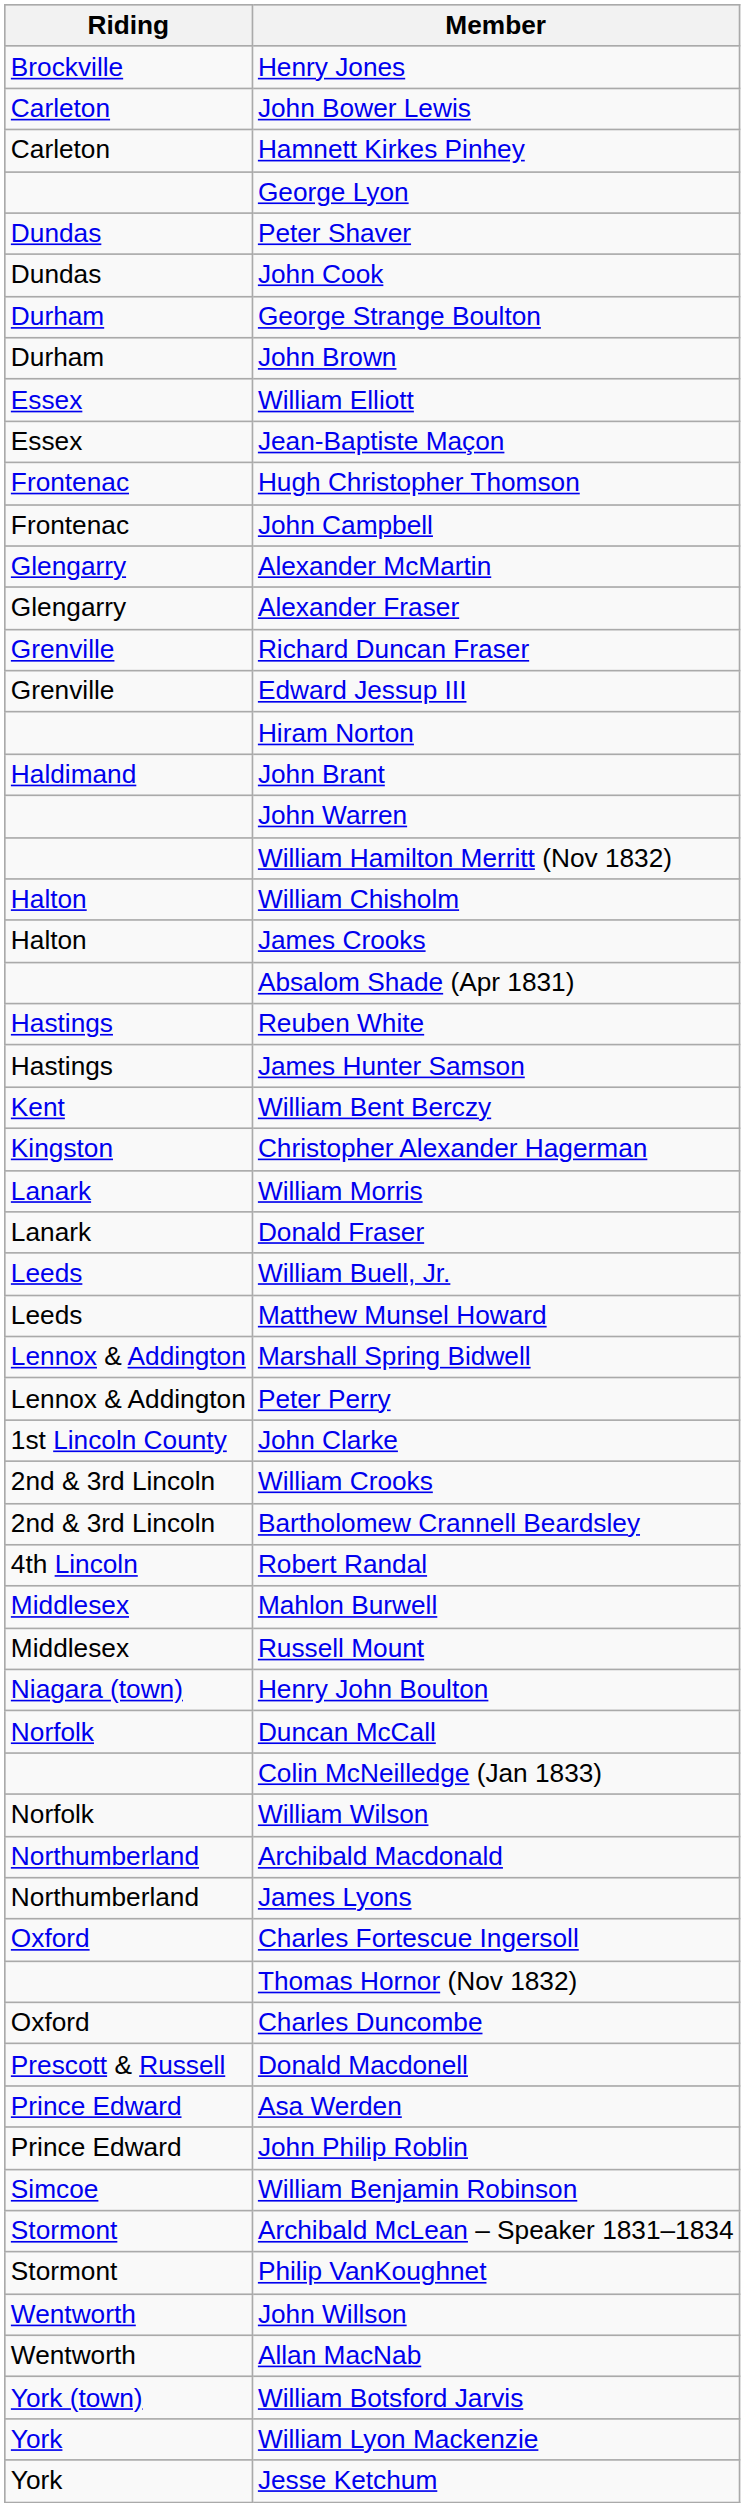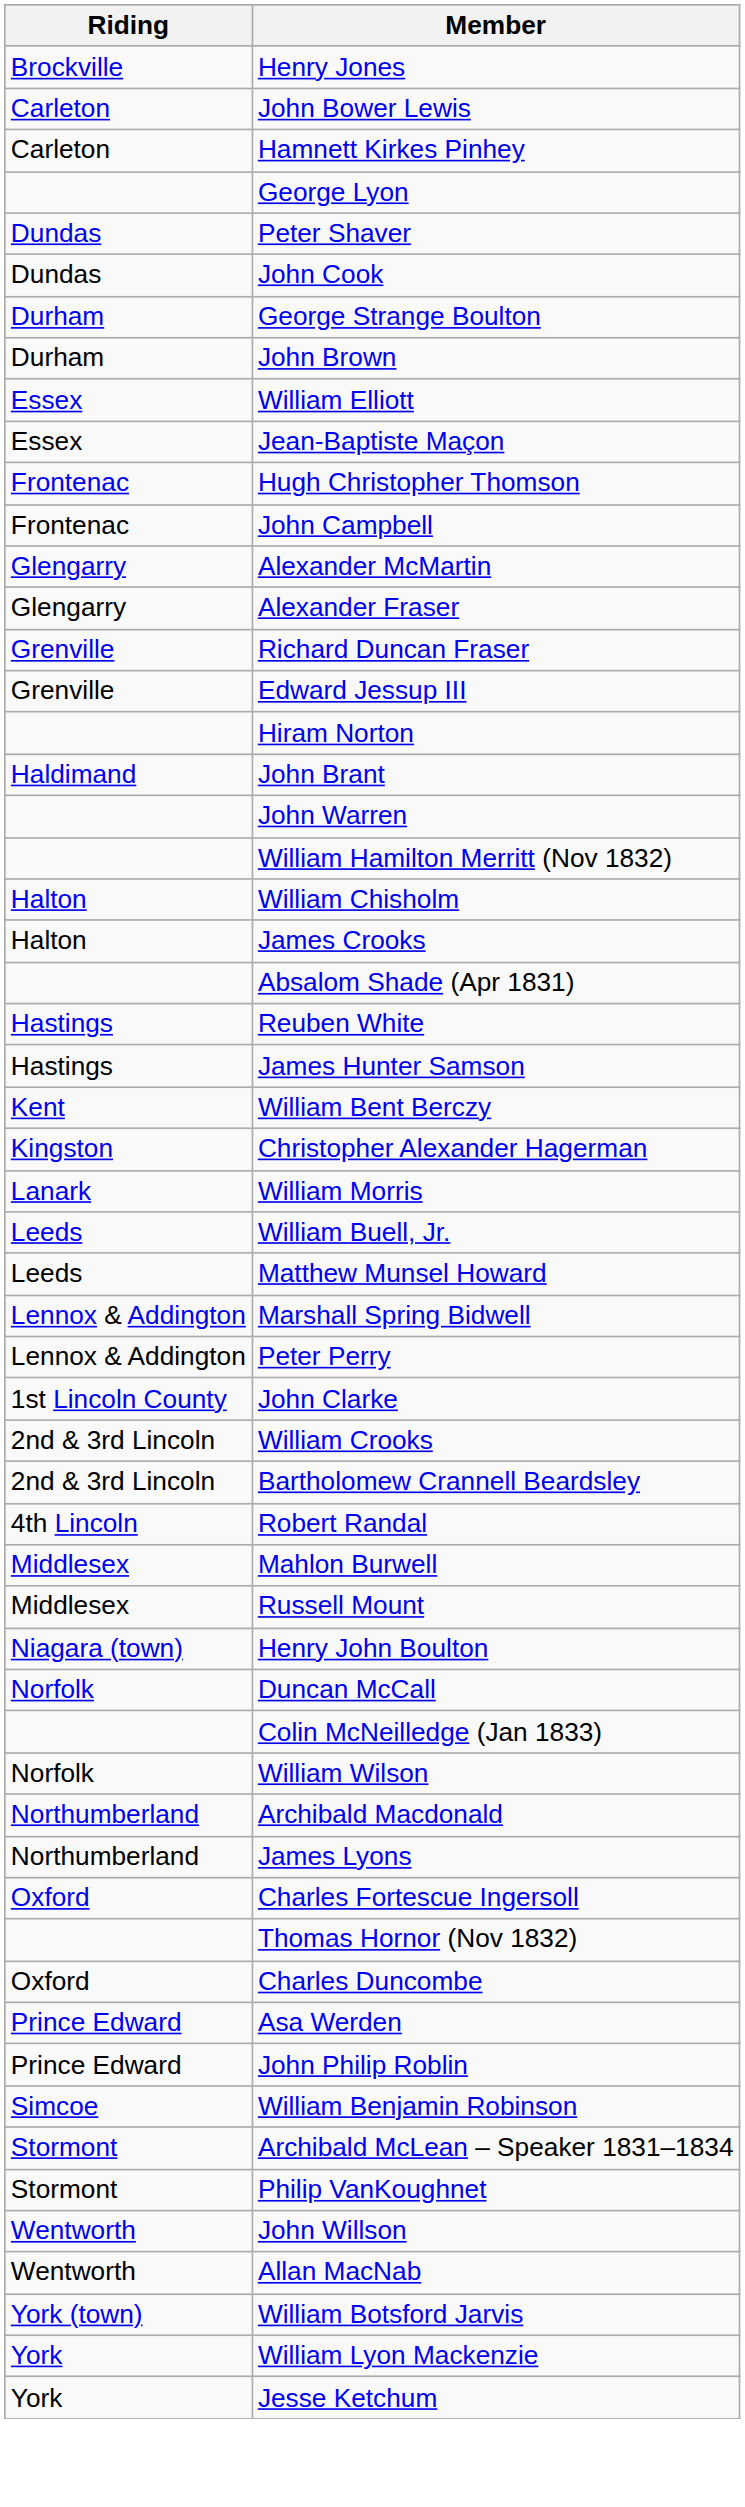- row: Lanark | Donald Fraser
- row: Prescott & Russell | Donald Macdonell
